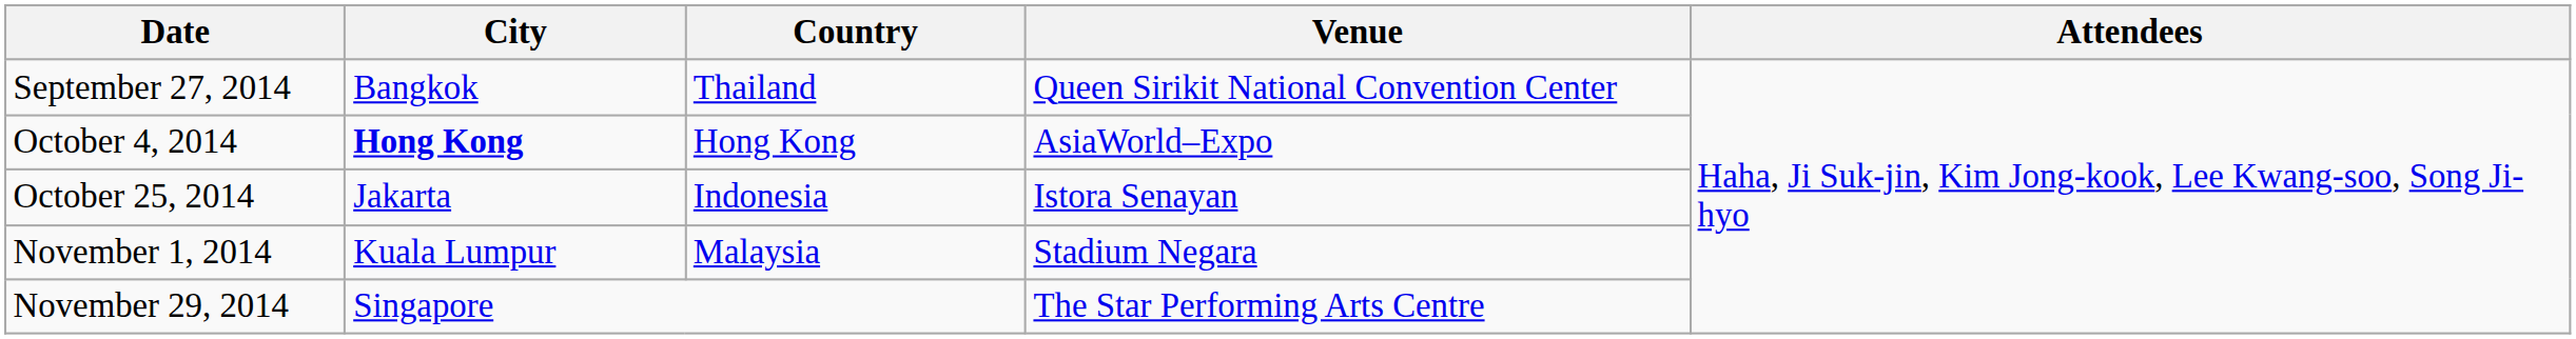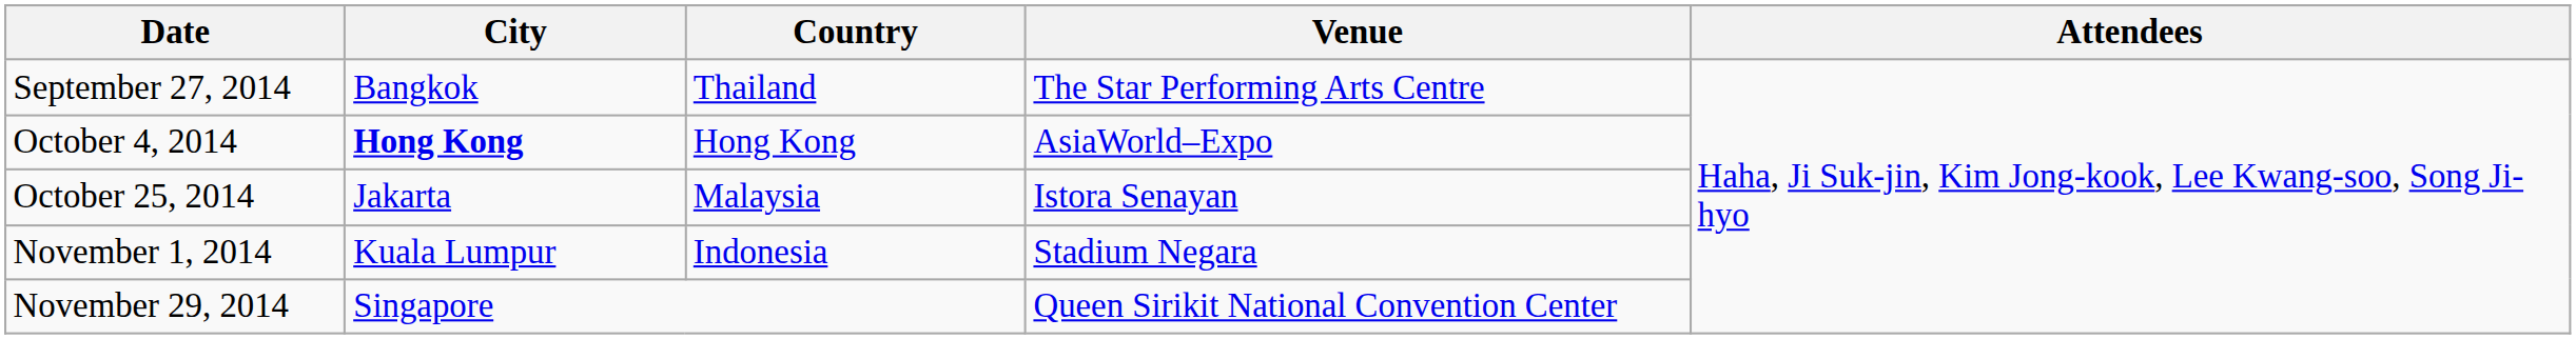September 27, 2014 | Venue: Queen Sirikit National Convention Center -> The Star Performing Arts Centre
October 25, 2014 | Country: Indonesia -> Malaysia
November 1, 2014 | Country: Malaysia -> Indonesia
November 29, 2014 | Venue: The Star Performing Arts Centre -> Queen Sirikit National Convention Center
